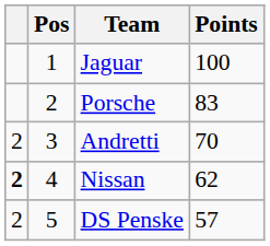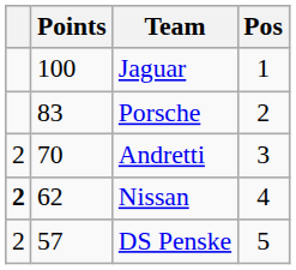columns swapped: Pos <-> Points
